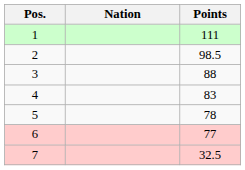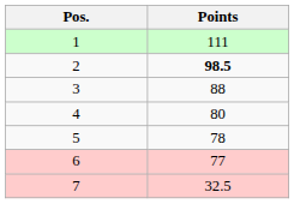- column: Nation
2 | Points: normal -> bold
4 | Points: 83 -> 80
